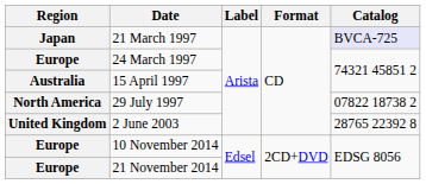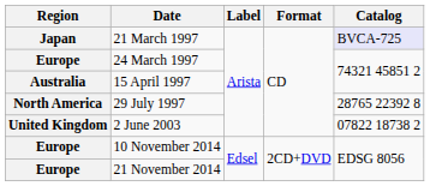29 July 1997 | Catalog: 07822 18738 2 -> 28765 22392 8
2 June 2003 | Catalog: 28765 22392 8 -> 07822 18738 2
